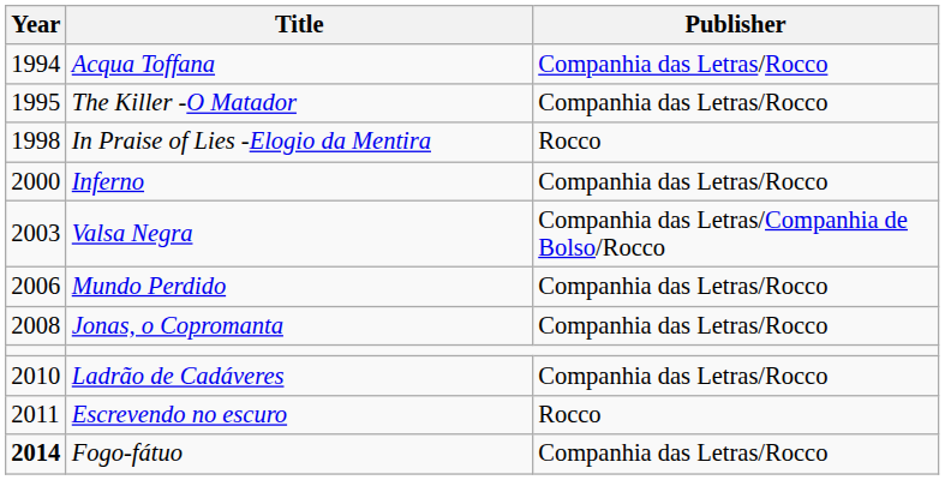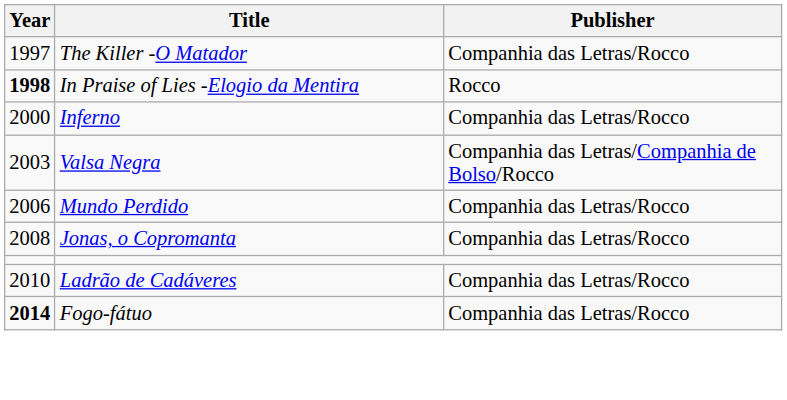- row: 1994 | Acqua Toffana | Companhia das Letras/Rocco
The Killer -O Matador | Year: 1995 -> 1997
In Praise of Lies -Elogio da Mentira | Year: normal -> bold
- row: 2011 | Escrevendo no escuro | Rocco
